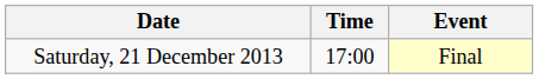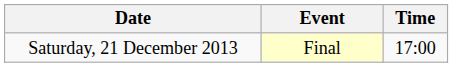columns swapped: Time <-> Event
